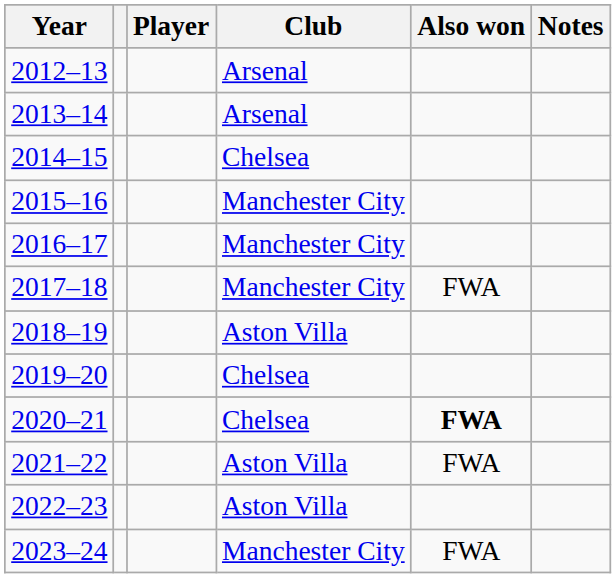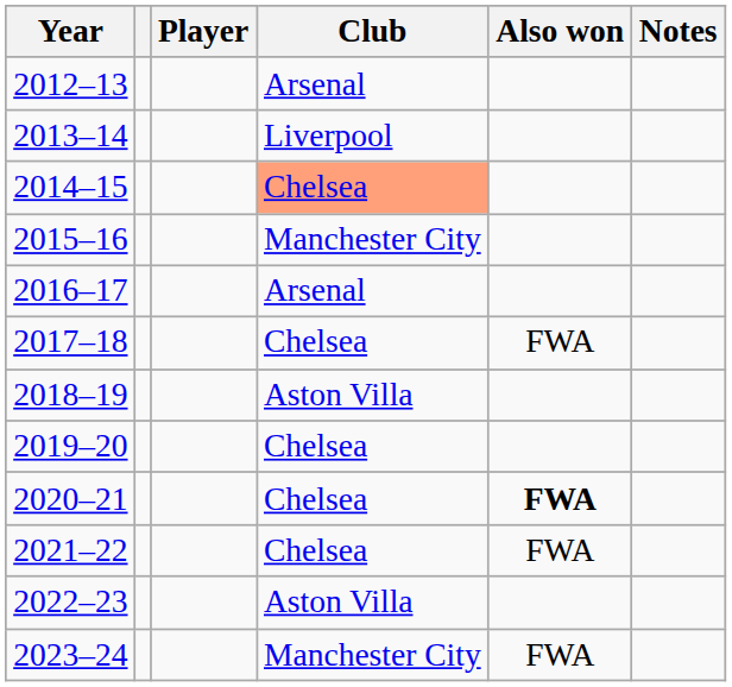2013–14 | Club: Arsenal -> Liverpool
2014–15 | Club: no background -> lightsalmon background
2016–17 | Club: Manchester City -> Arsenal
2017–18 | Club: Manchester City -> Chelsea
2021–22 | Club: Aston Villa -> Chelsea
